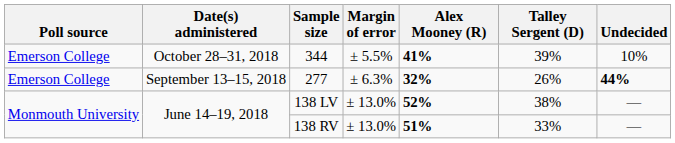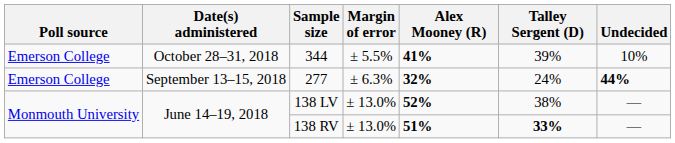277 | Talley Sergent (D): 26% -> 24%
138 RV | Talley Sergent (D): normal -> bold
